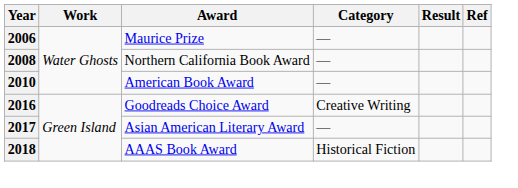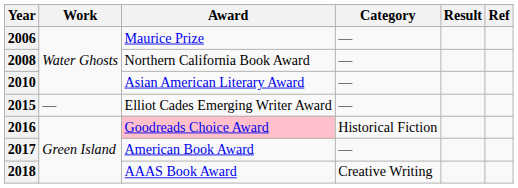2010 | Award: American Book Award -> Asian American Literary Award
+ row: 2015 | — | Elliot Cades Emerging Writer Award | —
2016 | Award: no background -> pink background
2016 | Category: Creative Writing -> Historical Fiction
2017 | Award: Asian American Literary Award -> American Book Award
2018 | Category: Historical Fiction -> Creative Writing
